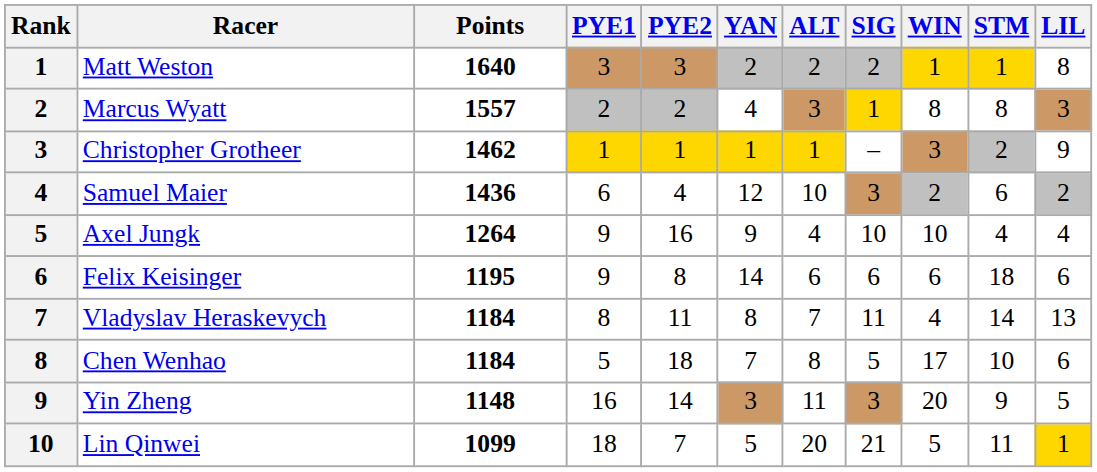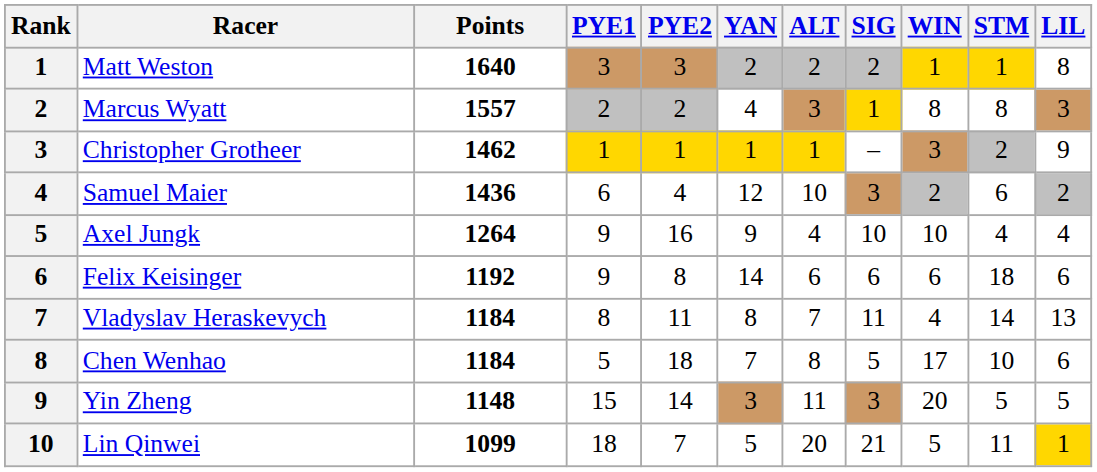Felix Keisinger | Points: 1195 -> 1192
Yin Zheng | PYE1: 16 -> 15
Yin Zheng | STM: 9 -> 5
